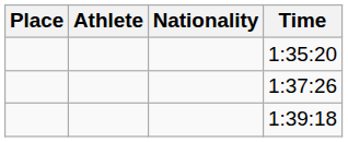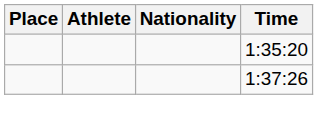- row: 1:39:18
